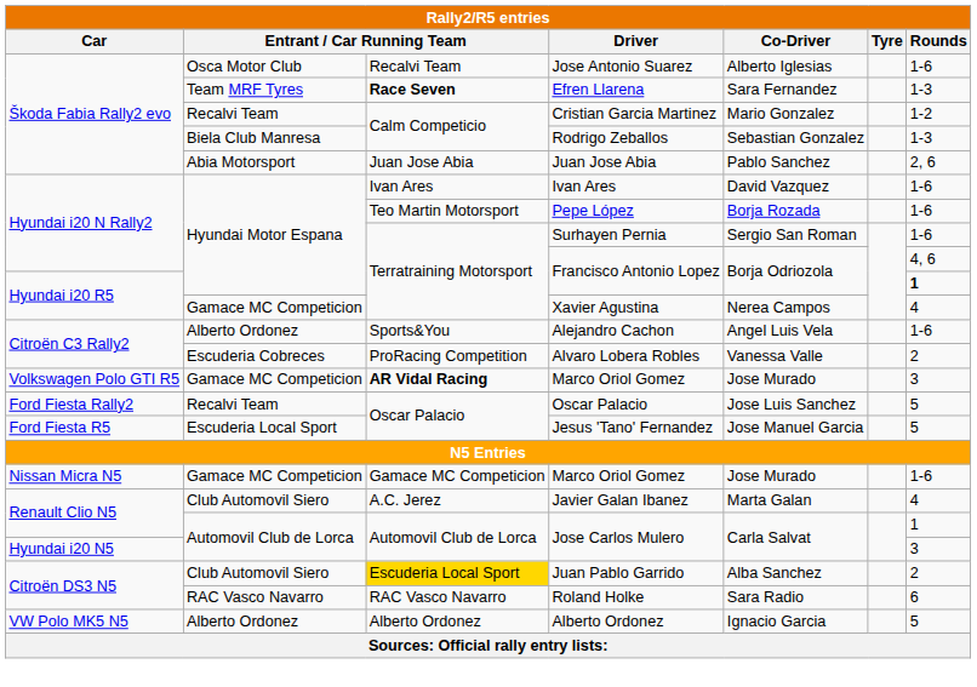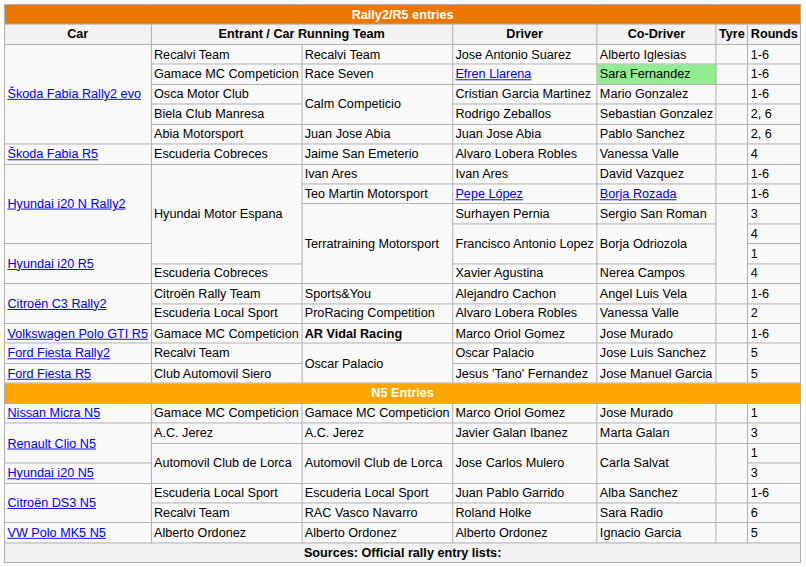Jose Antonio Suarez | column 2: Osca Motor Club -> Recalvi Team
Efren Llarena | column 2: Team MRF Tyres -> Gamace MC Competicion
Efren Llarena | column 3: bold -> normal
Efren Llarena | Co-Driver: no background -> lightgreen background
Efren Llarena | Rounds: 1-3 -> 1-6
Cristian Garcia Martinez | column 2: Recalvi Team -> Osca Motor Club
Cristian Garcia Martinez | Rounds: 1-2 -> 1-6
Rodrigo Zeballos | Rounds: 1-3 -> 2, 6
+ row: Škoda Fabia R5 | Escuderia Cobreces | Jaime San Emeterio | Alvaro Lobera Robles | Vanessa Valle | 4
Surhayen Pernia | Rounds: 1-6 -> 3
Hyundai i20 N Rally2 / Francisco Antonio Lopez | Rounds: 4, 6 -> 4
Hyundai i20 R5 / Francisco Antonio Lopez | Rounds: bold -> normal
Xavier Agustina | column 2: Gamace MC Competicion -> Escuderia Cobreces
Alejandro Cachon | column 2: Alberto Ordonez -> Citroën Rally Team
Citroën C3 Rally2 / Alvaro Lobera Robles | column 2: Escuderia Cobreces -> Escuderia Local Sport
Volkswagen Polo GTI R5 / Marco Oriol Gomez | Rounds: 3 -> 1-6
Jesus 'Tano' Fernandez | column 2: Escuderia Local Sport -> Club Automovil Siero
Nissan Micra N5 / Marco Oriol Gomez | Rounds: 1-6 -> 1
Javier Galan Ibanez | column 2: Club Automovil Siero -> A.C. Jerez
Javier Galan Ibanez | Rounds: 4 -> 3
Juan Pablo Garrido | column 2: Club Automovil Siero -> Escuderia Local Sport
Juan Pablo Garrido | column 3: gold background -> no background
Juan Pablo Garrido | Rounds: 2 -> 1-6
Roland Holke | column 2: RAC Vasco Navarro -> Recalvi Team
